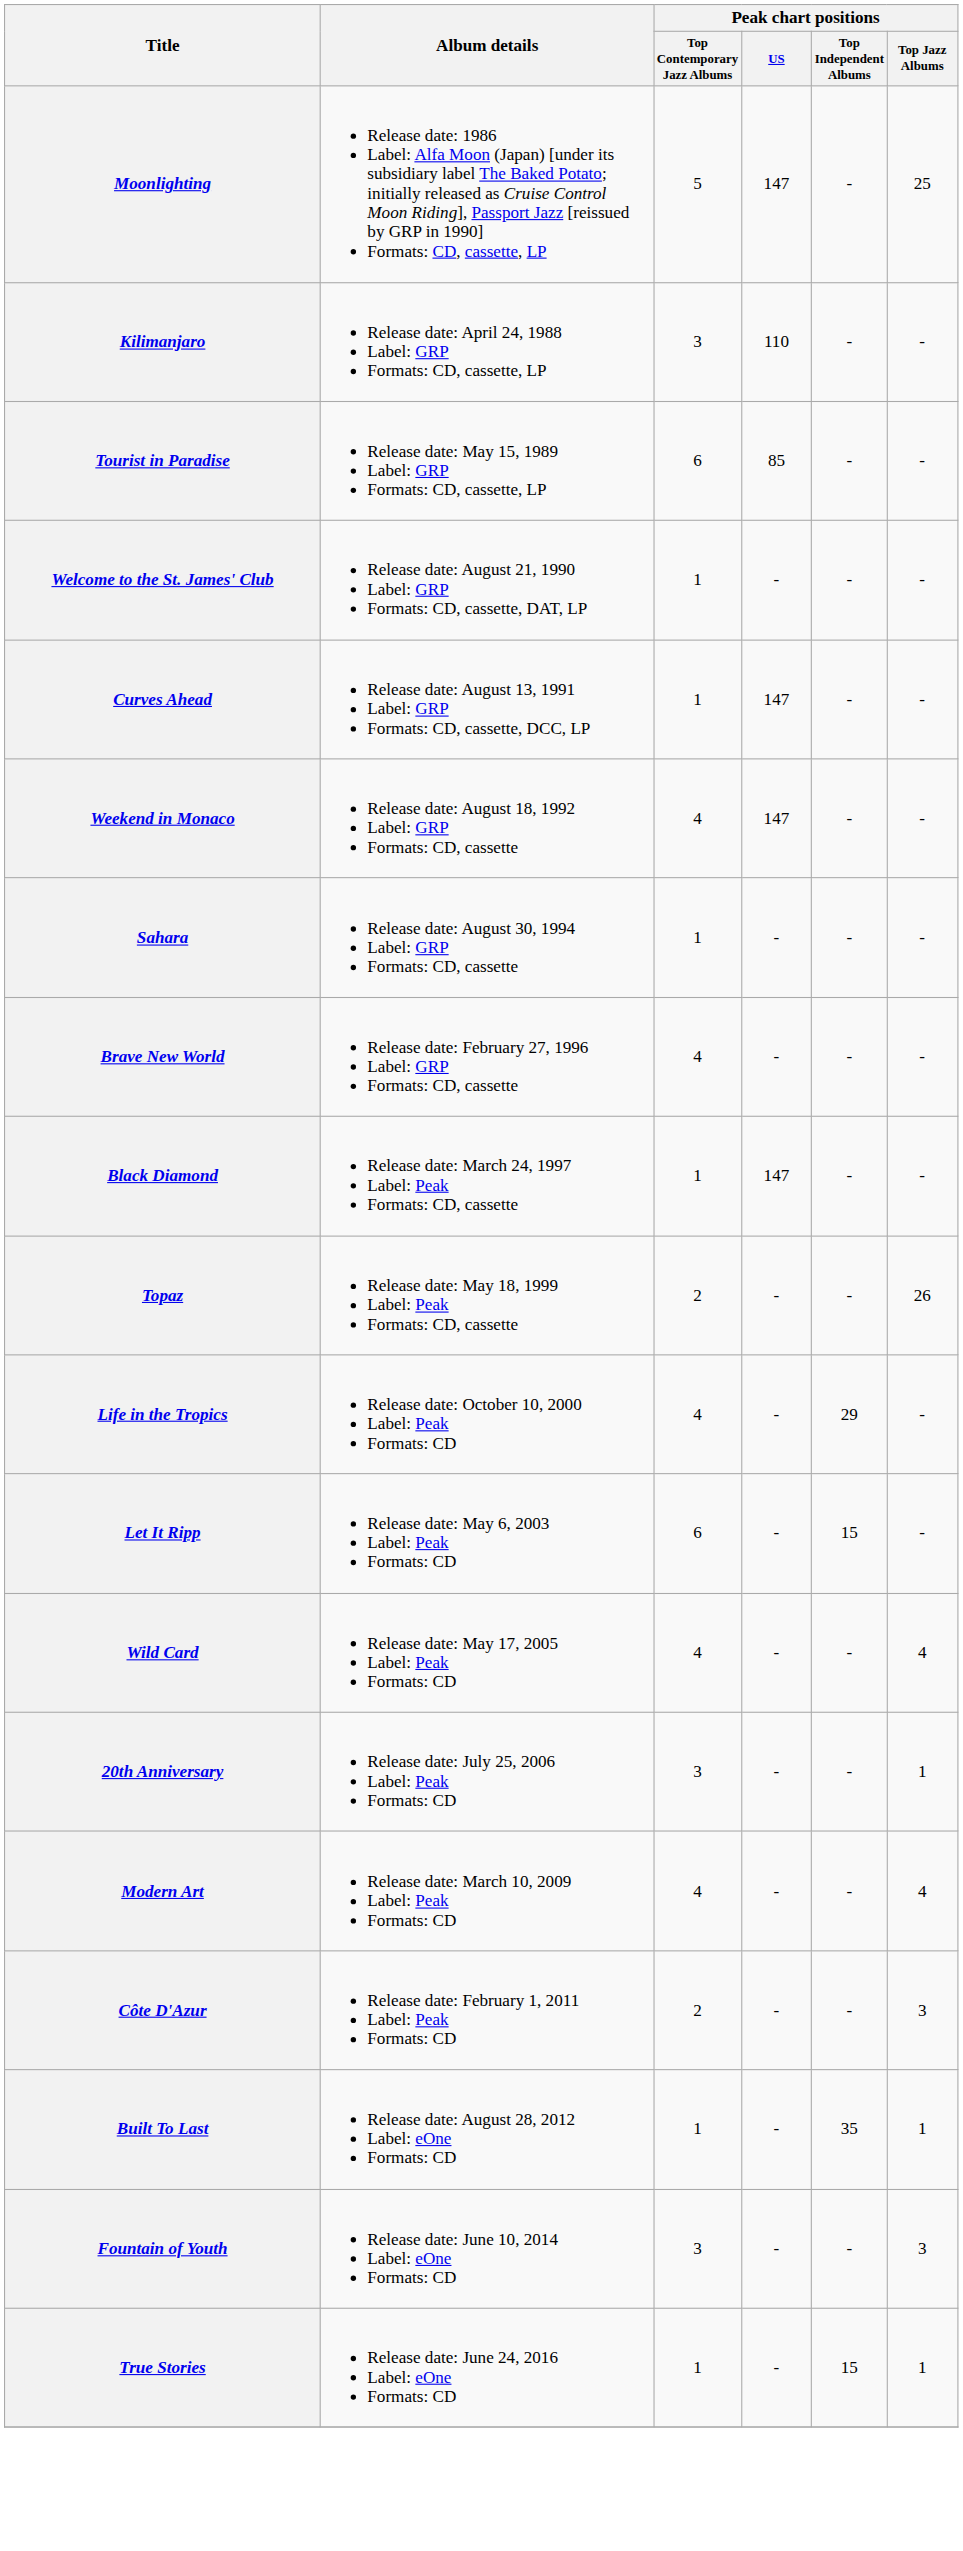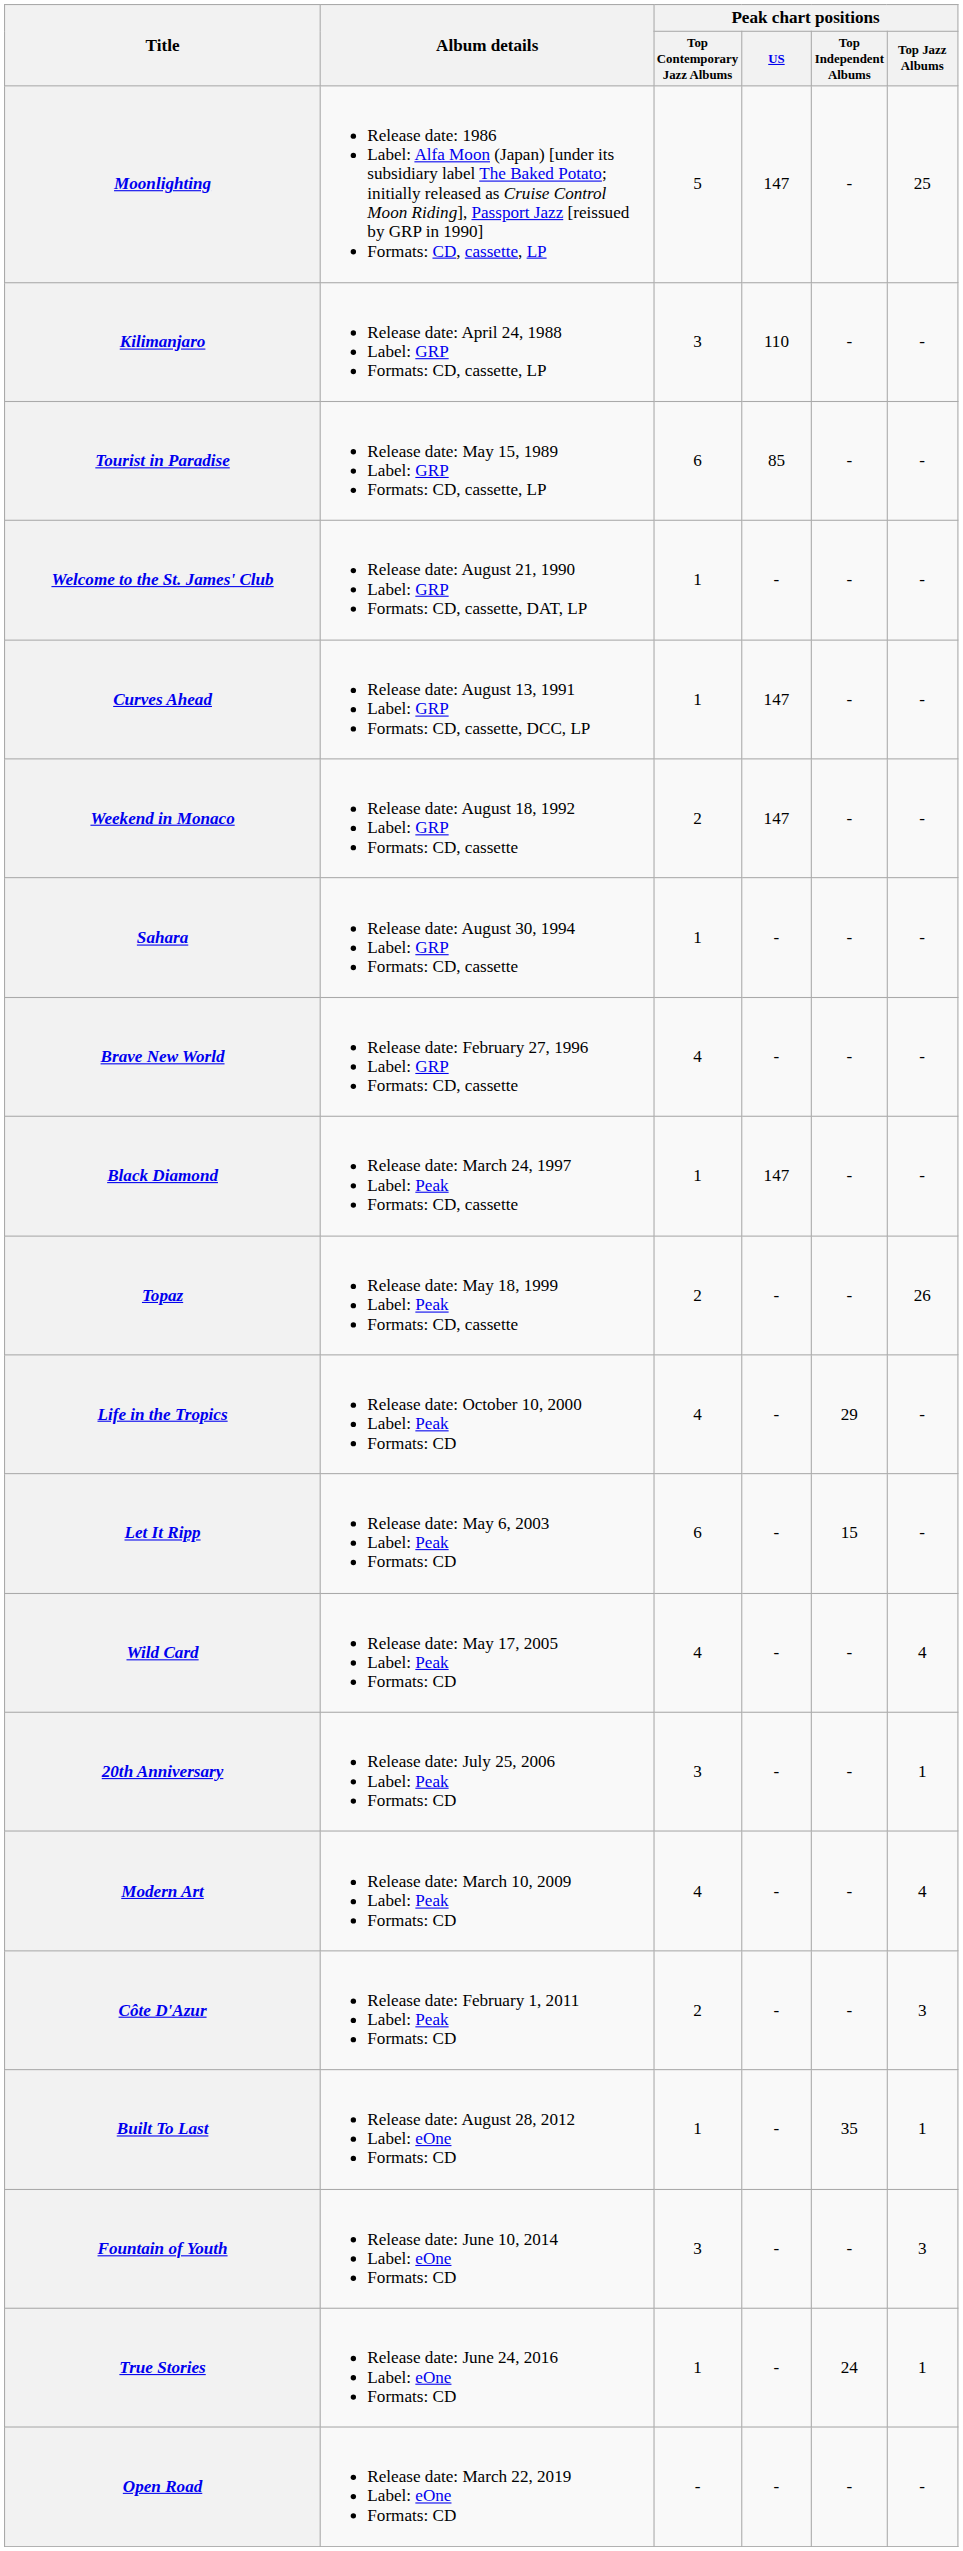Weekend in Monaco | Peak chart positions / Top Contemporary Jazz Albums: 4 -> 2
True Stories | Peak chart positions / Top Independent Albums: 15 -> 24
+ row: Open Road | Release date: March 22, 2019 Label: eOne Formats: CD | - | - | - | -
